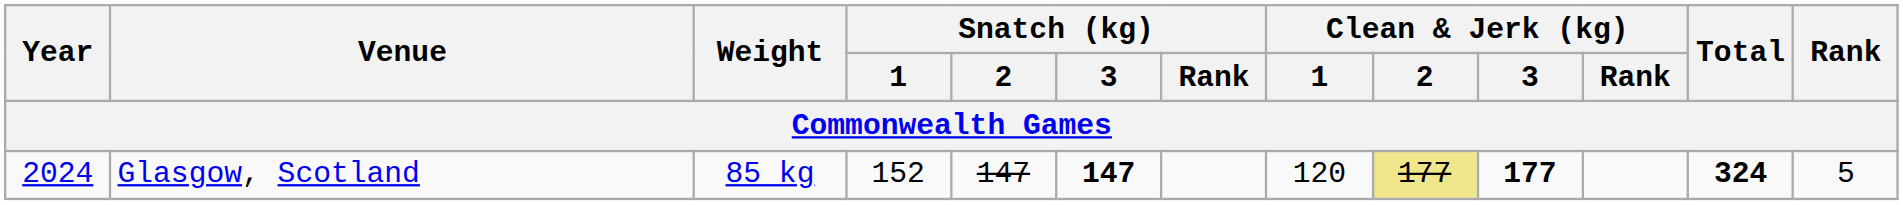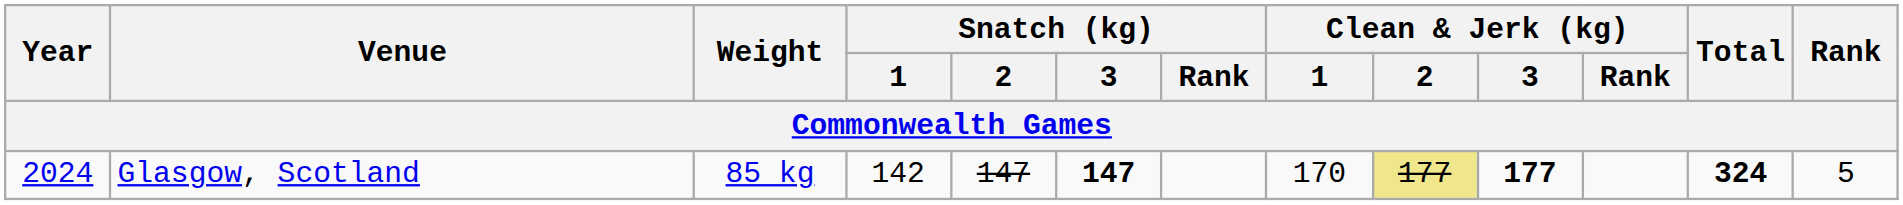Glasgow, Scotland | Snatch (kg) / 1: 152 -> 142
Glasgow, Scotland | Clean & Jerk (kg) / 1: 120 -> 170
